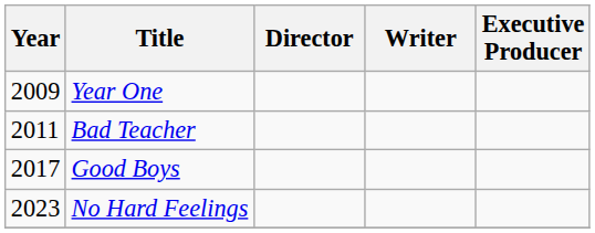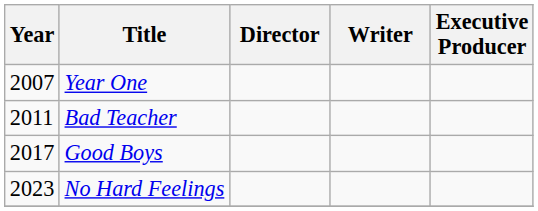Year One | Year: 2009 -> 2007
